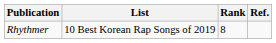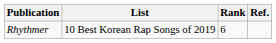Rhythmer | Rank: 8 -> 6
